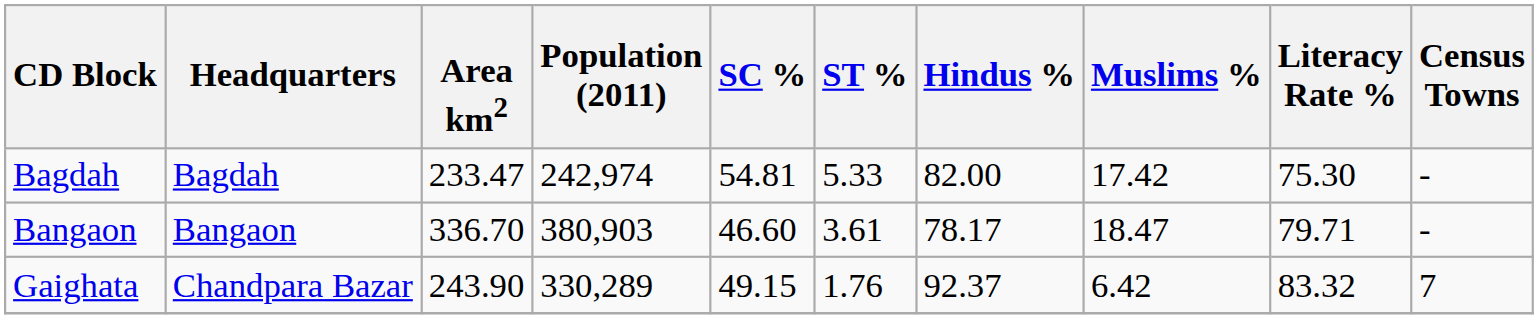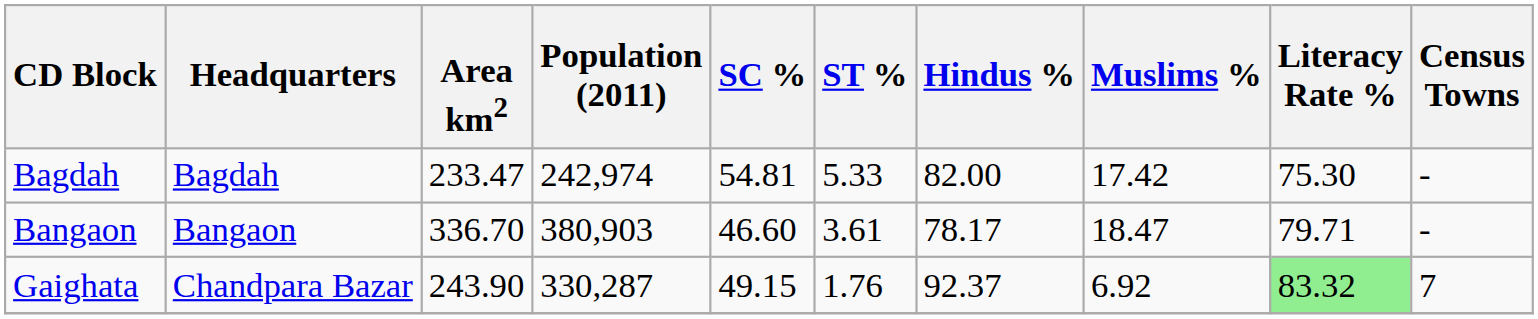Gaighata | Population (2011): 330,289 -> 330,287
Gaighata | Muslims %: 6.42 -> 6.92
Gaighata | Literacy Rate %: no background -> lightgreen background
